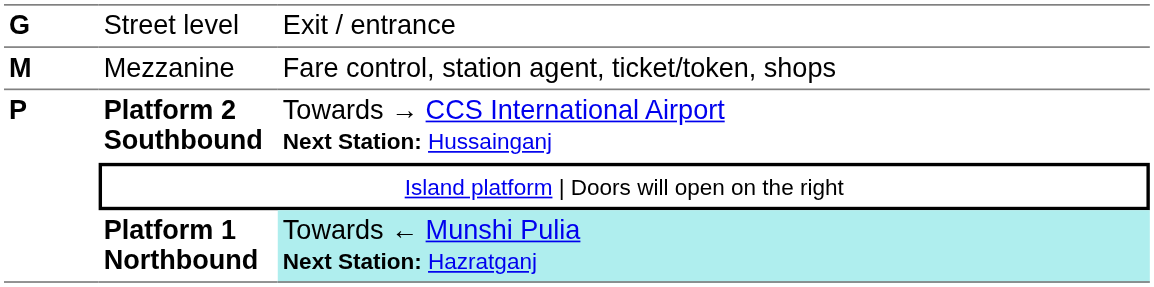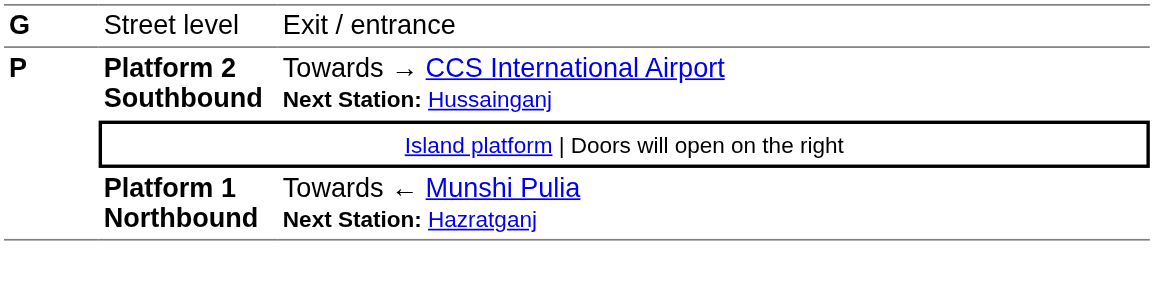- row: M | Mezzanine | Fare control, station agent, ticket/token, shops
Platform 1 Northbound | column 3: paleturquoise background -> no background
